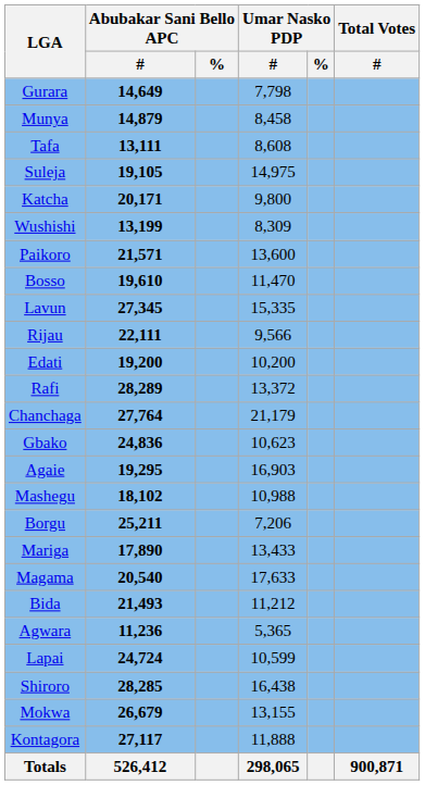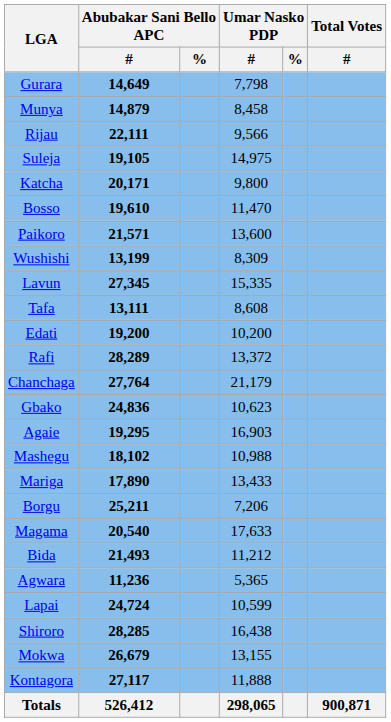rows swapped: Tafa <-> Rijau
rows swapped: Bosso <-> Wushishi
rows swapped: Mariga <-> Borgu
